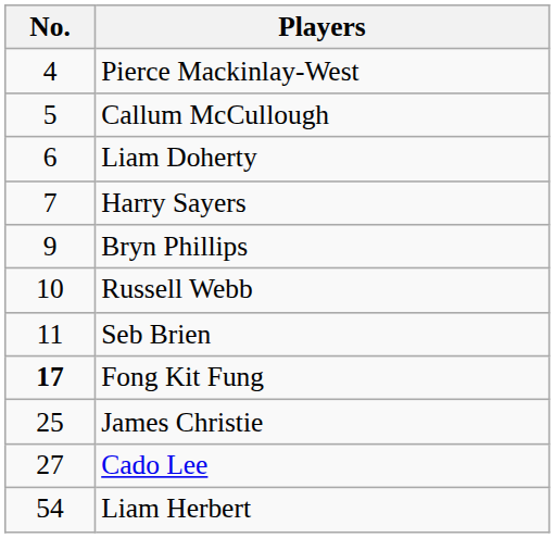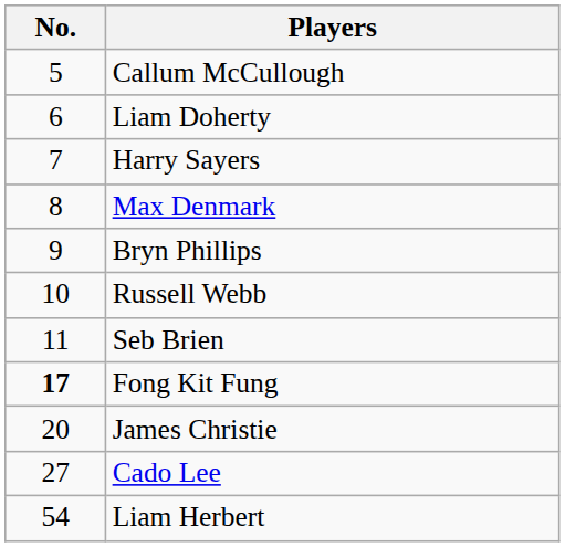- row: 4 | Pierce Mackinlay-West
+ row: 8 | Max Denmark
James Christie | No.: 25 -> 20
